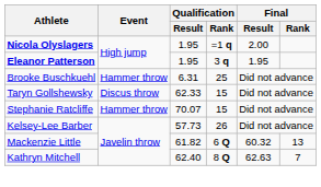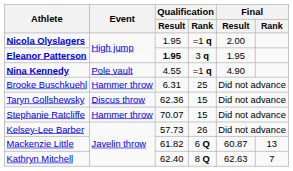Eleanor Patterson | Qualification / Result: normal -> bold
+ row: Nina Kennedy | Pole vault | 4.55 | =1 q | 4.90
Taryn Gollshewsky | Qualification / Result: 62.33 -> 62.36
Mackenzie Little | Final / Result: 60.32 -> 60.87
